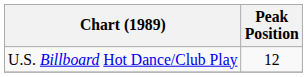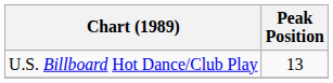U.S. Billboard Hot Dance/Club Play | Peak Position: 12 -> 13
